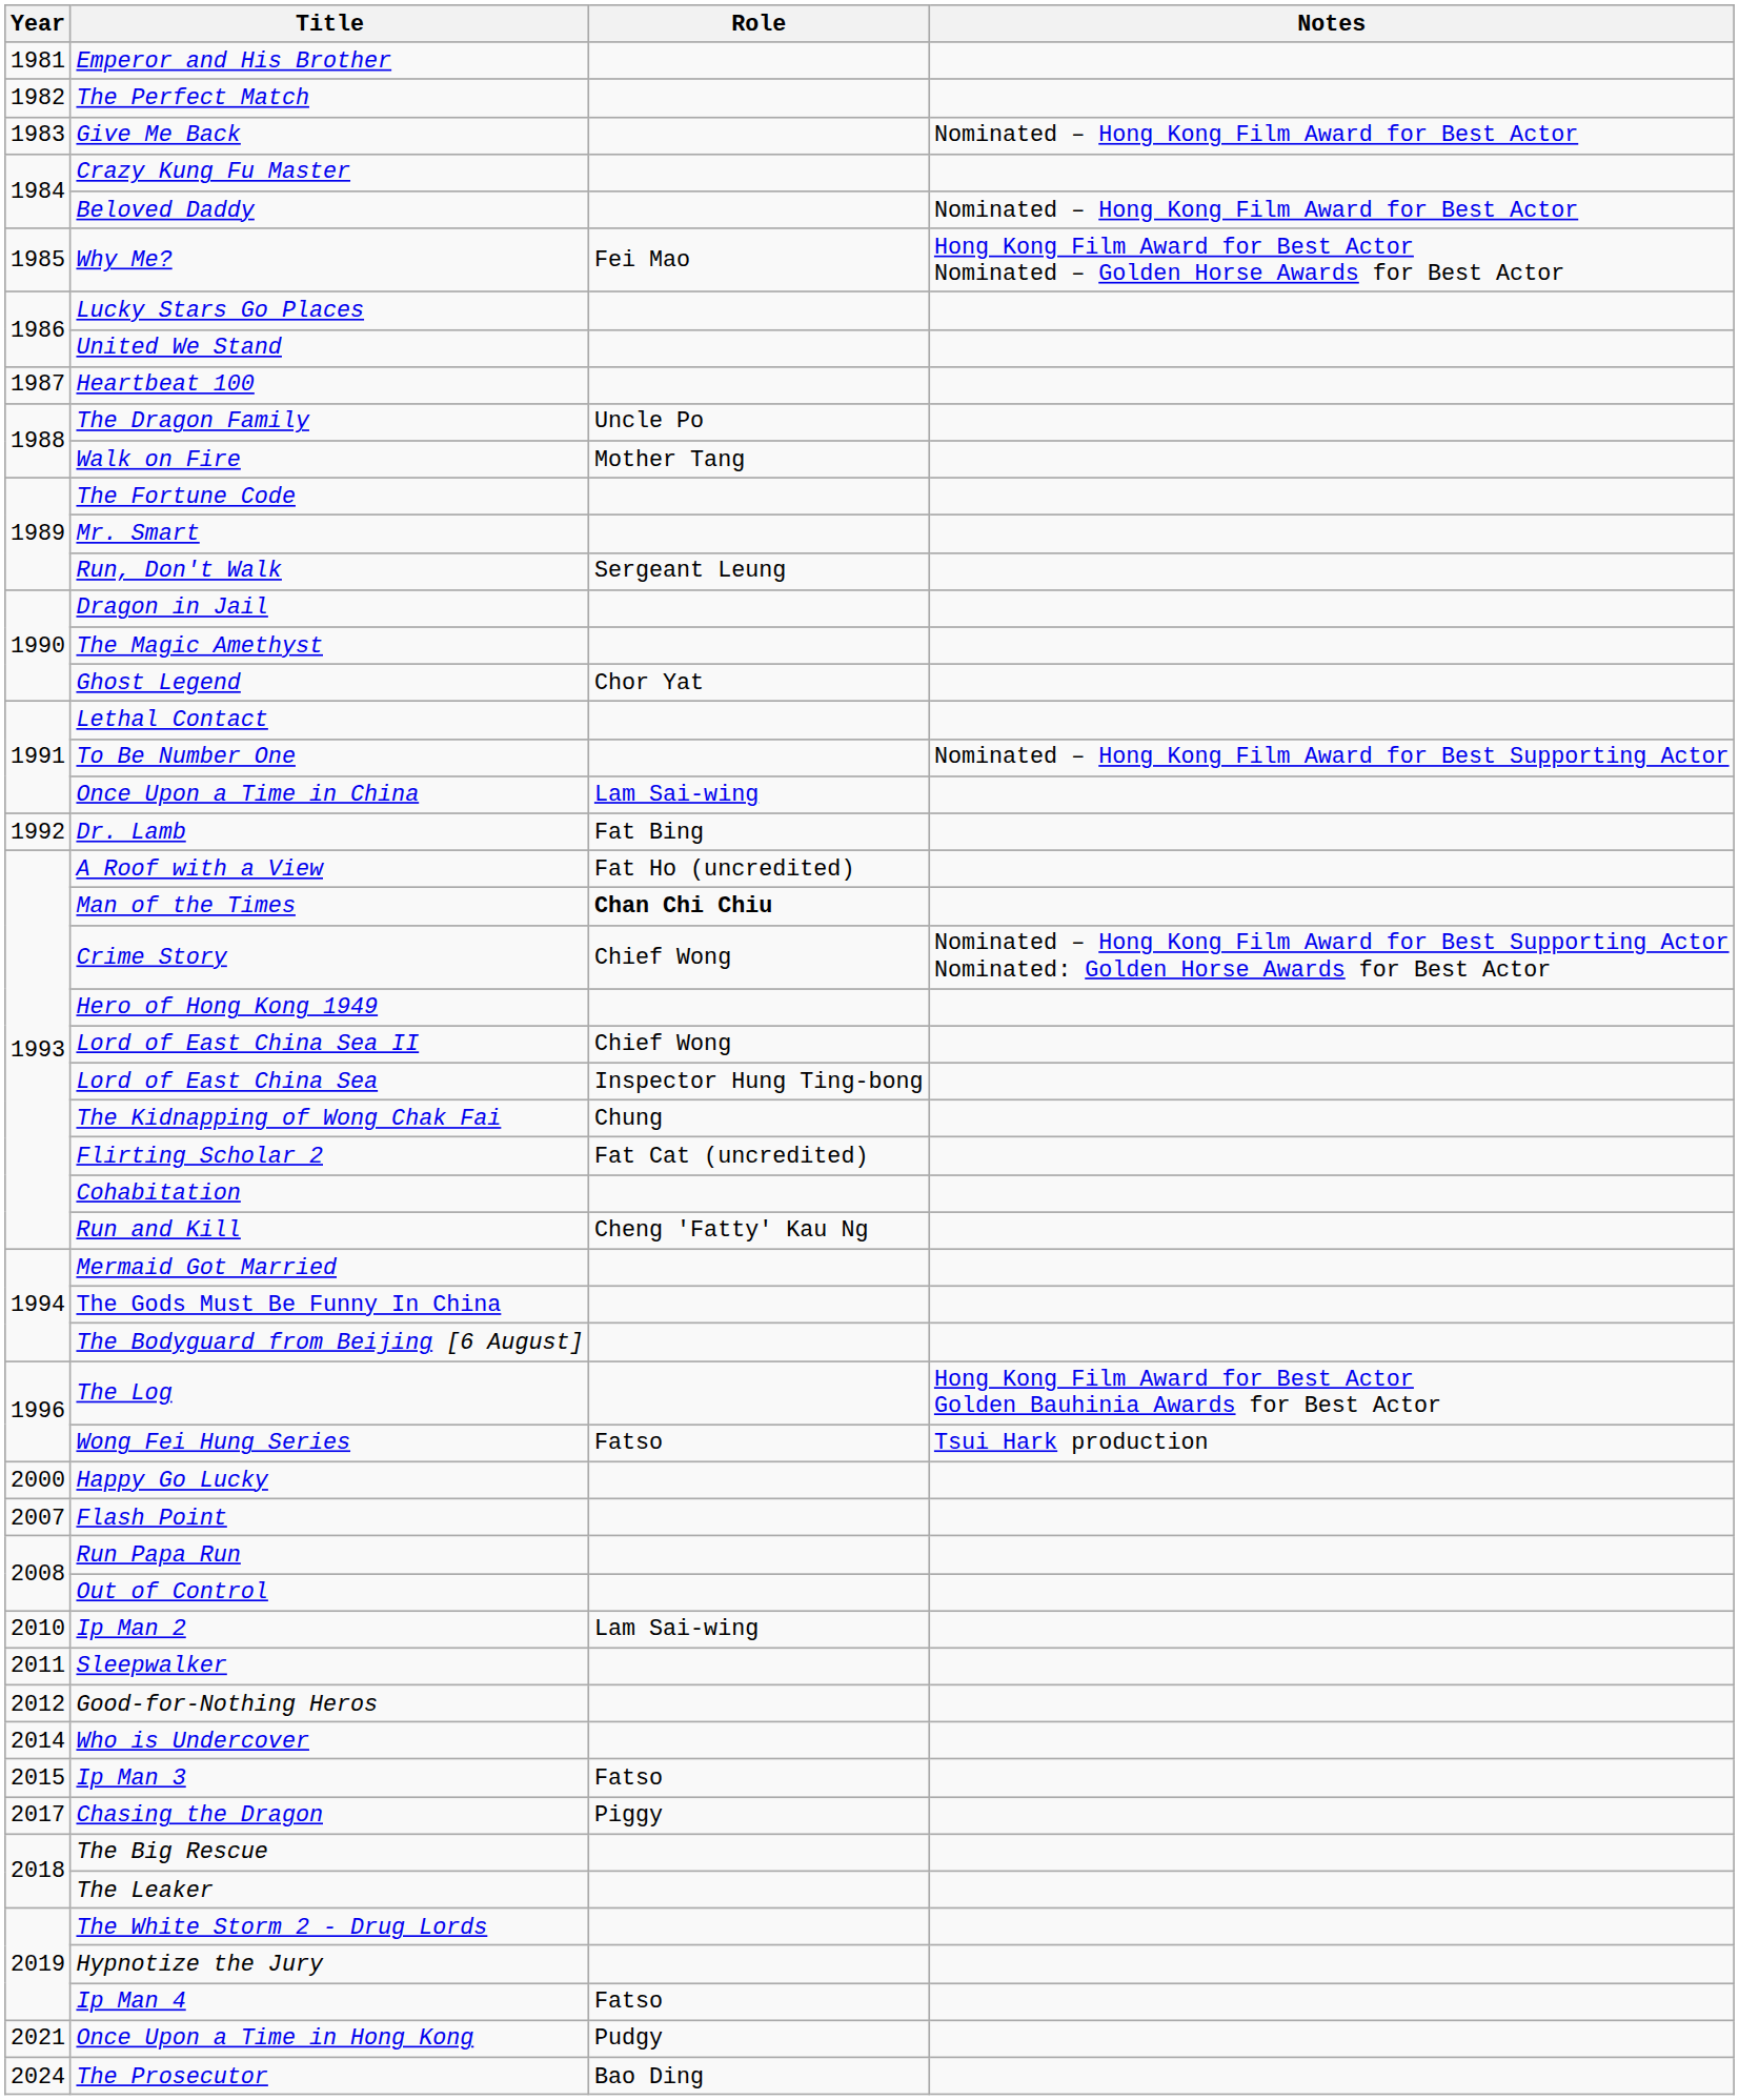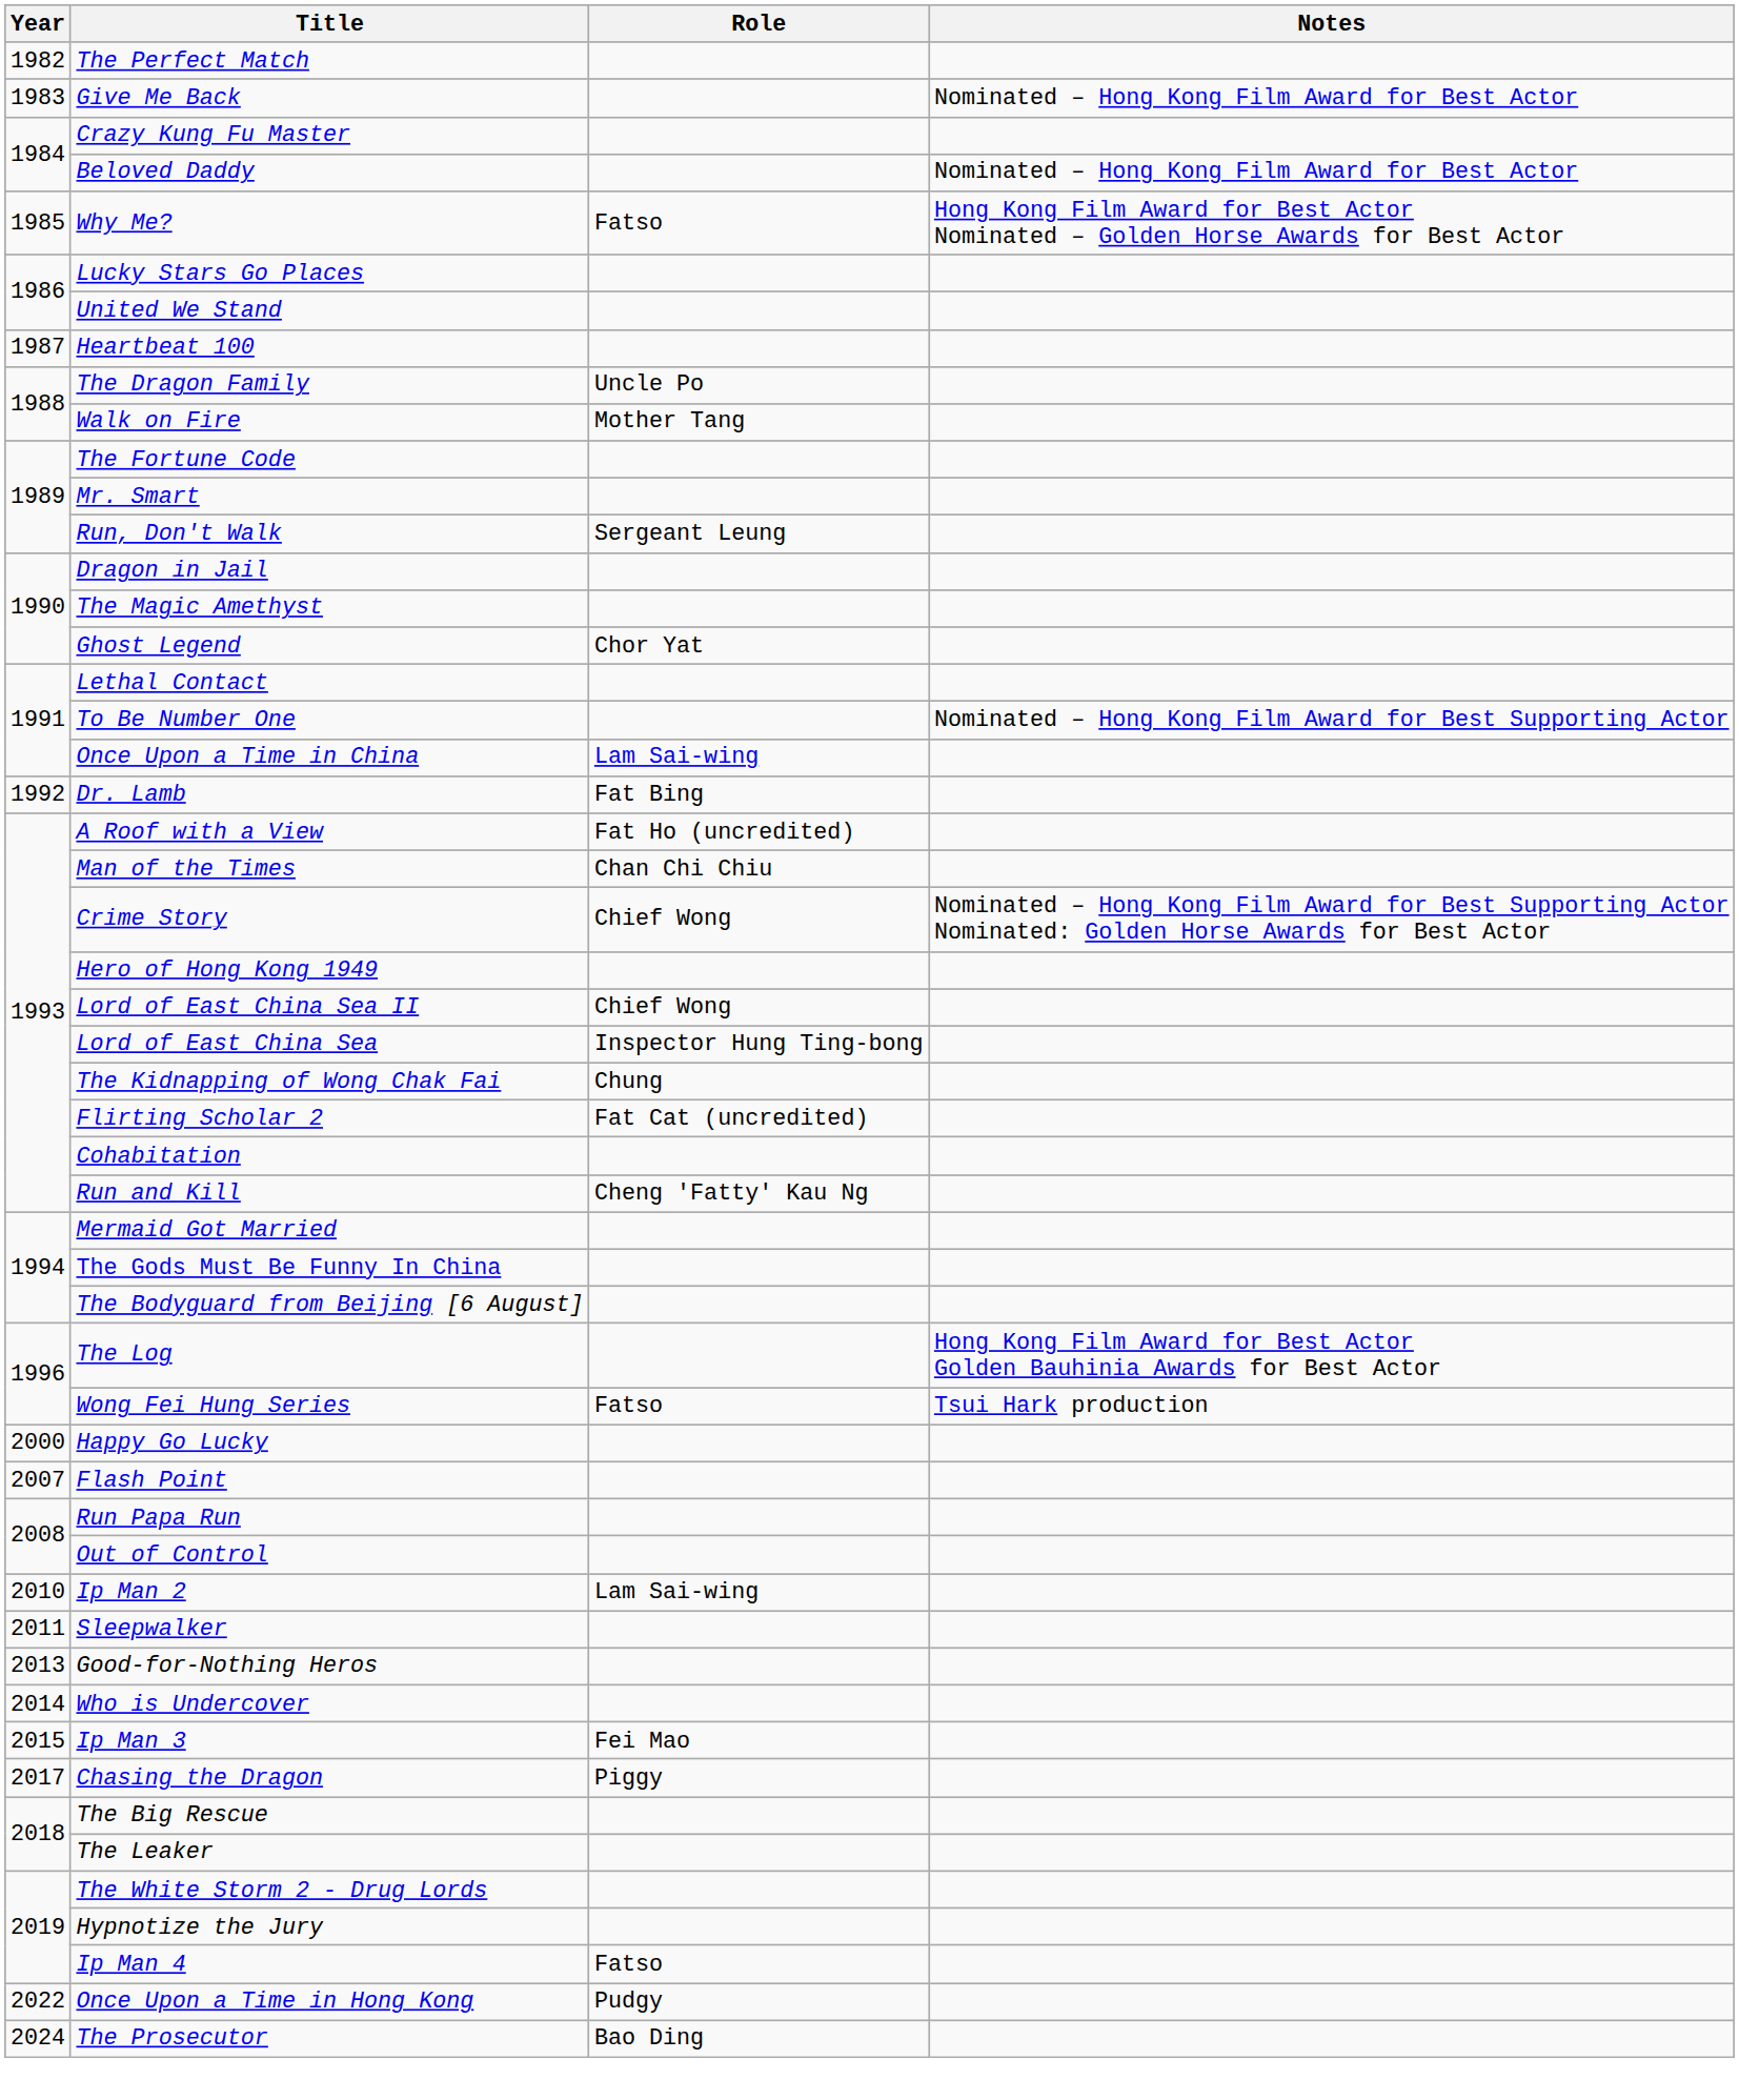- row: 1981 | Emperor and His Brother
Why Me? | Role: Fei Mao -> Fatso
Man of the Times | Role: bold -> normal
Good-for-Nothing Heros | Year: 2012 -> 2013
Ip Man 3 | Role: Fatso -> Fei Mao
Once Upon a Time in Hong Kong | Year: 2021 -> 2022
